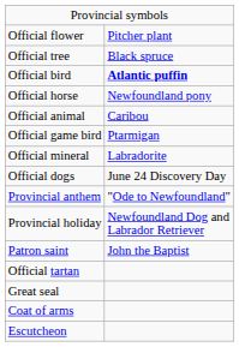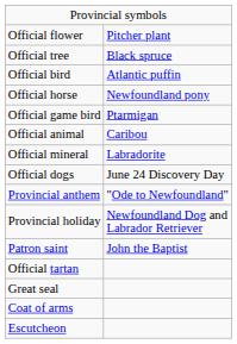Official bird | column 2: bold -> normal
rows swapped: Official animal <-> Official game bird
